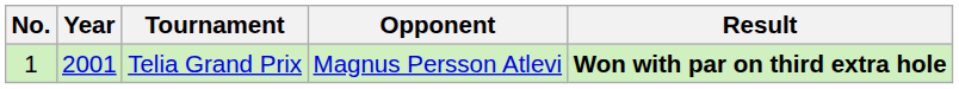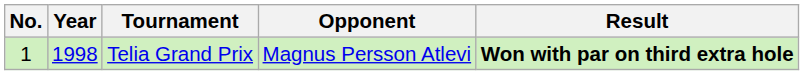Telia Grand Prix | Year: 2001 -> 1998
